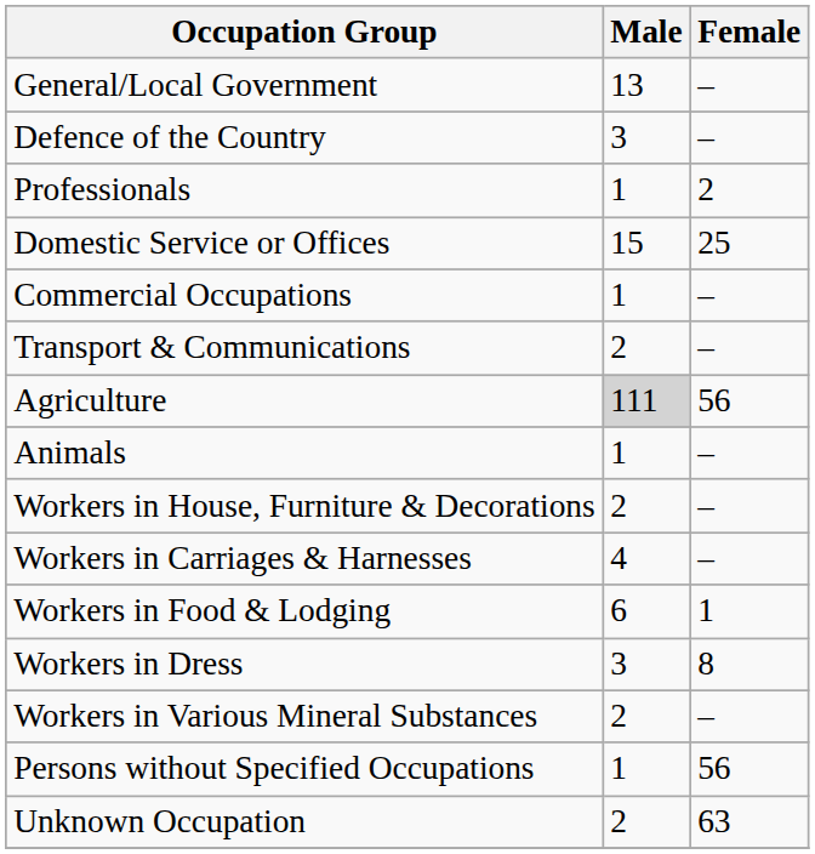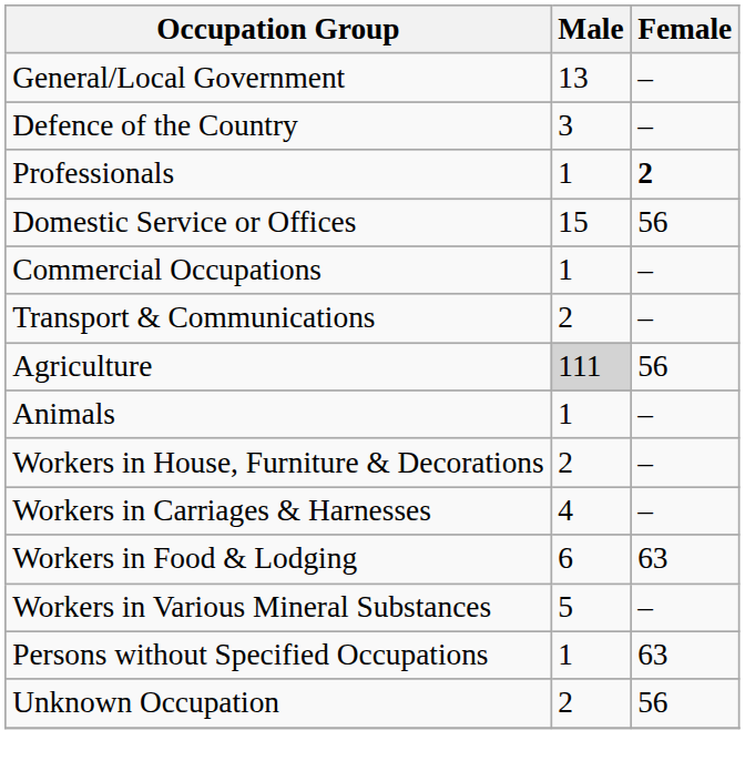Professionals | Female: normal -> bold
Domestic Service or Offices | Female: 25 -> 56
Workers in Food & Lodging | Female: 1 -> 63
- row: Workers in Dress | 3 | 8
Workers in Various Mineral Substances | Male: 2 -> 5
Persons without Specified Occupations | Female: 56 -> 63
Unknown Occupation | Female: 63 -> 56
